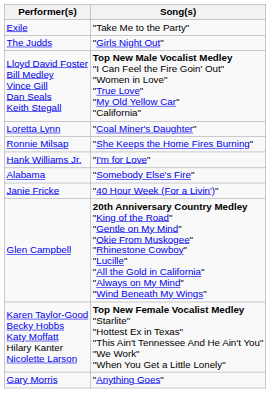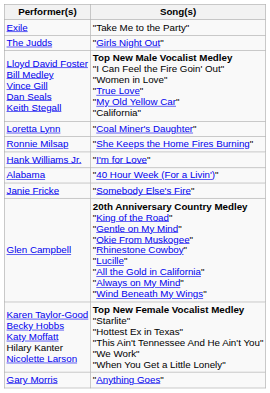Alabama | Song(s): "Somebody Else's Fire" -> "40 Hour Week (For a Livin')"
Janie Fricke | Song(s): "40 Hour Week (For a Livin')" -> "Somebody Else's Fire"
